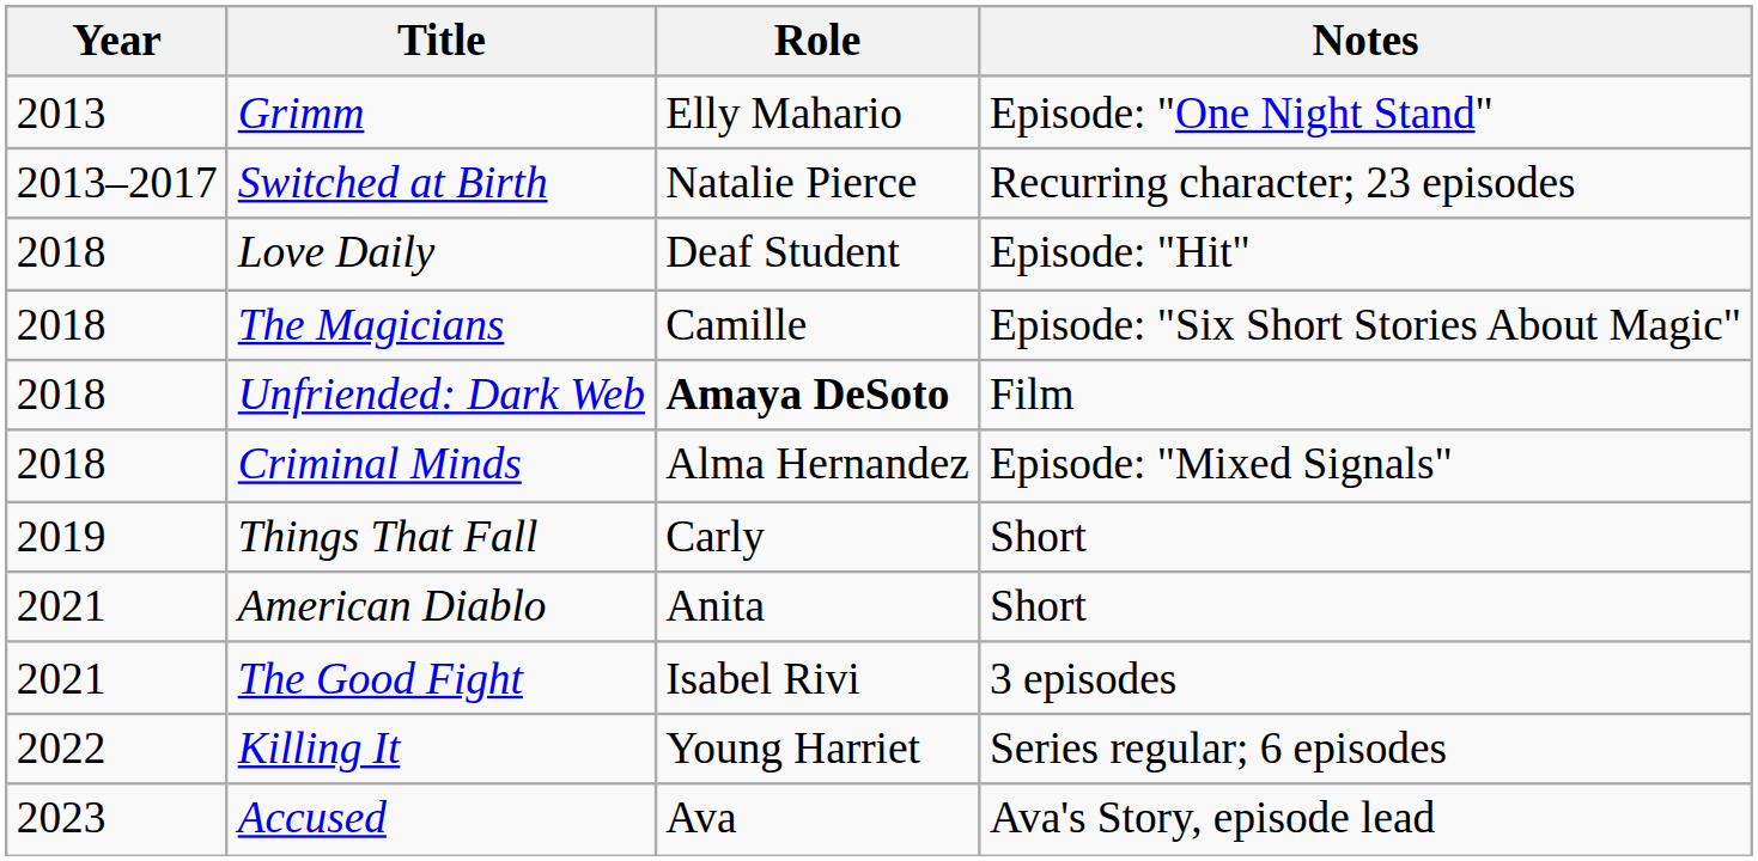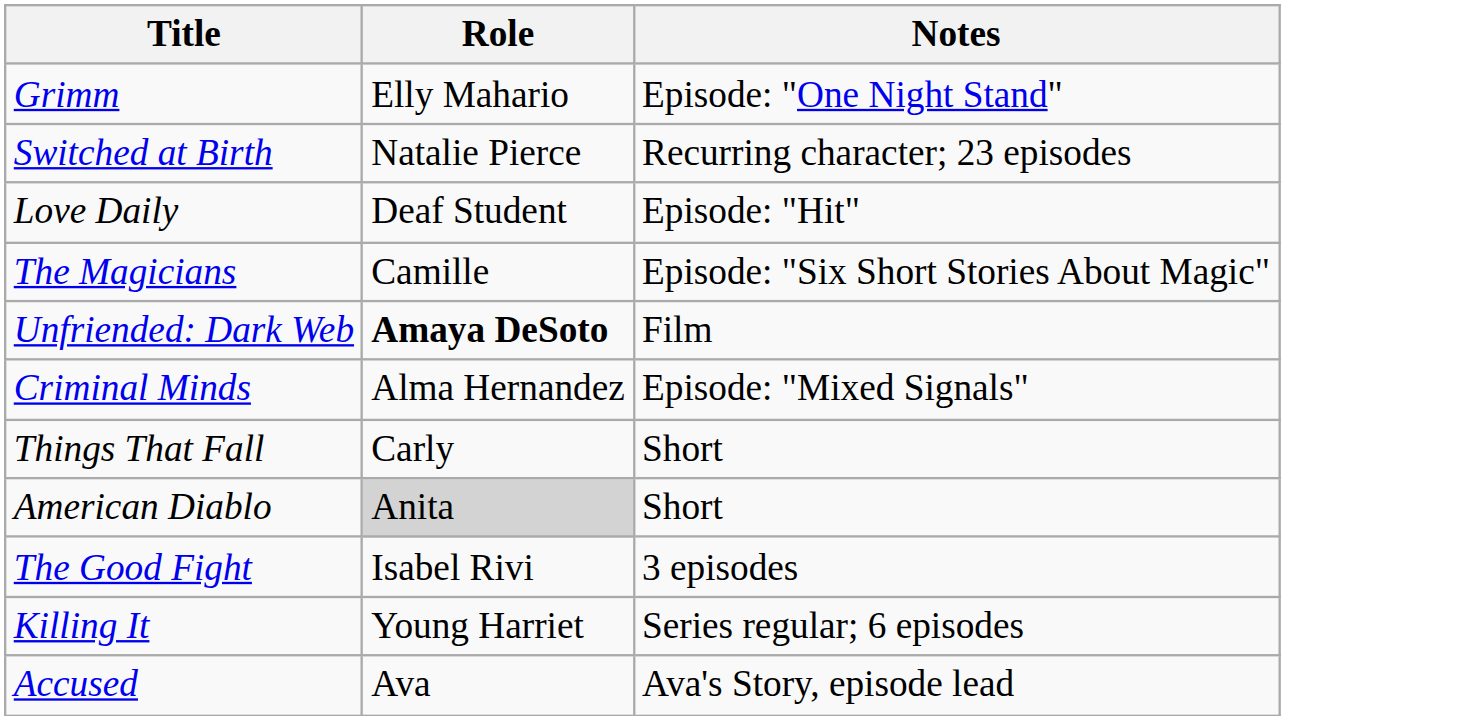- column: Year | 2013 | 2013–2017 | 2018 | 2018 | 2018 | 2018 | 2019 | 2021 | 2021 | 2022 | 2023
American Diablo | Role: no background -> lightgrey background
